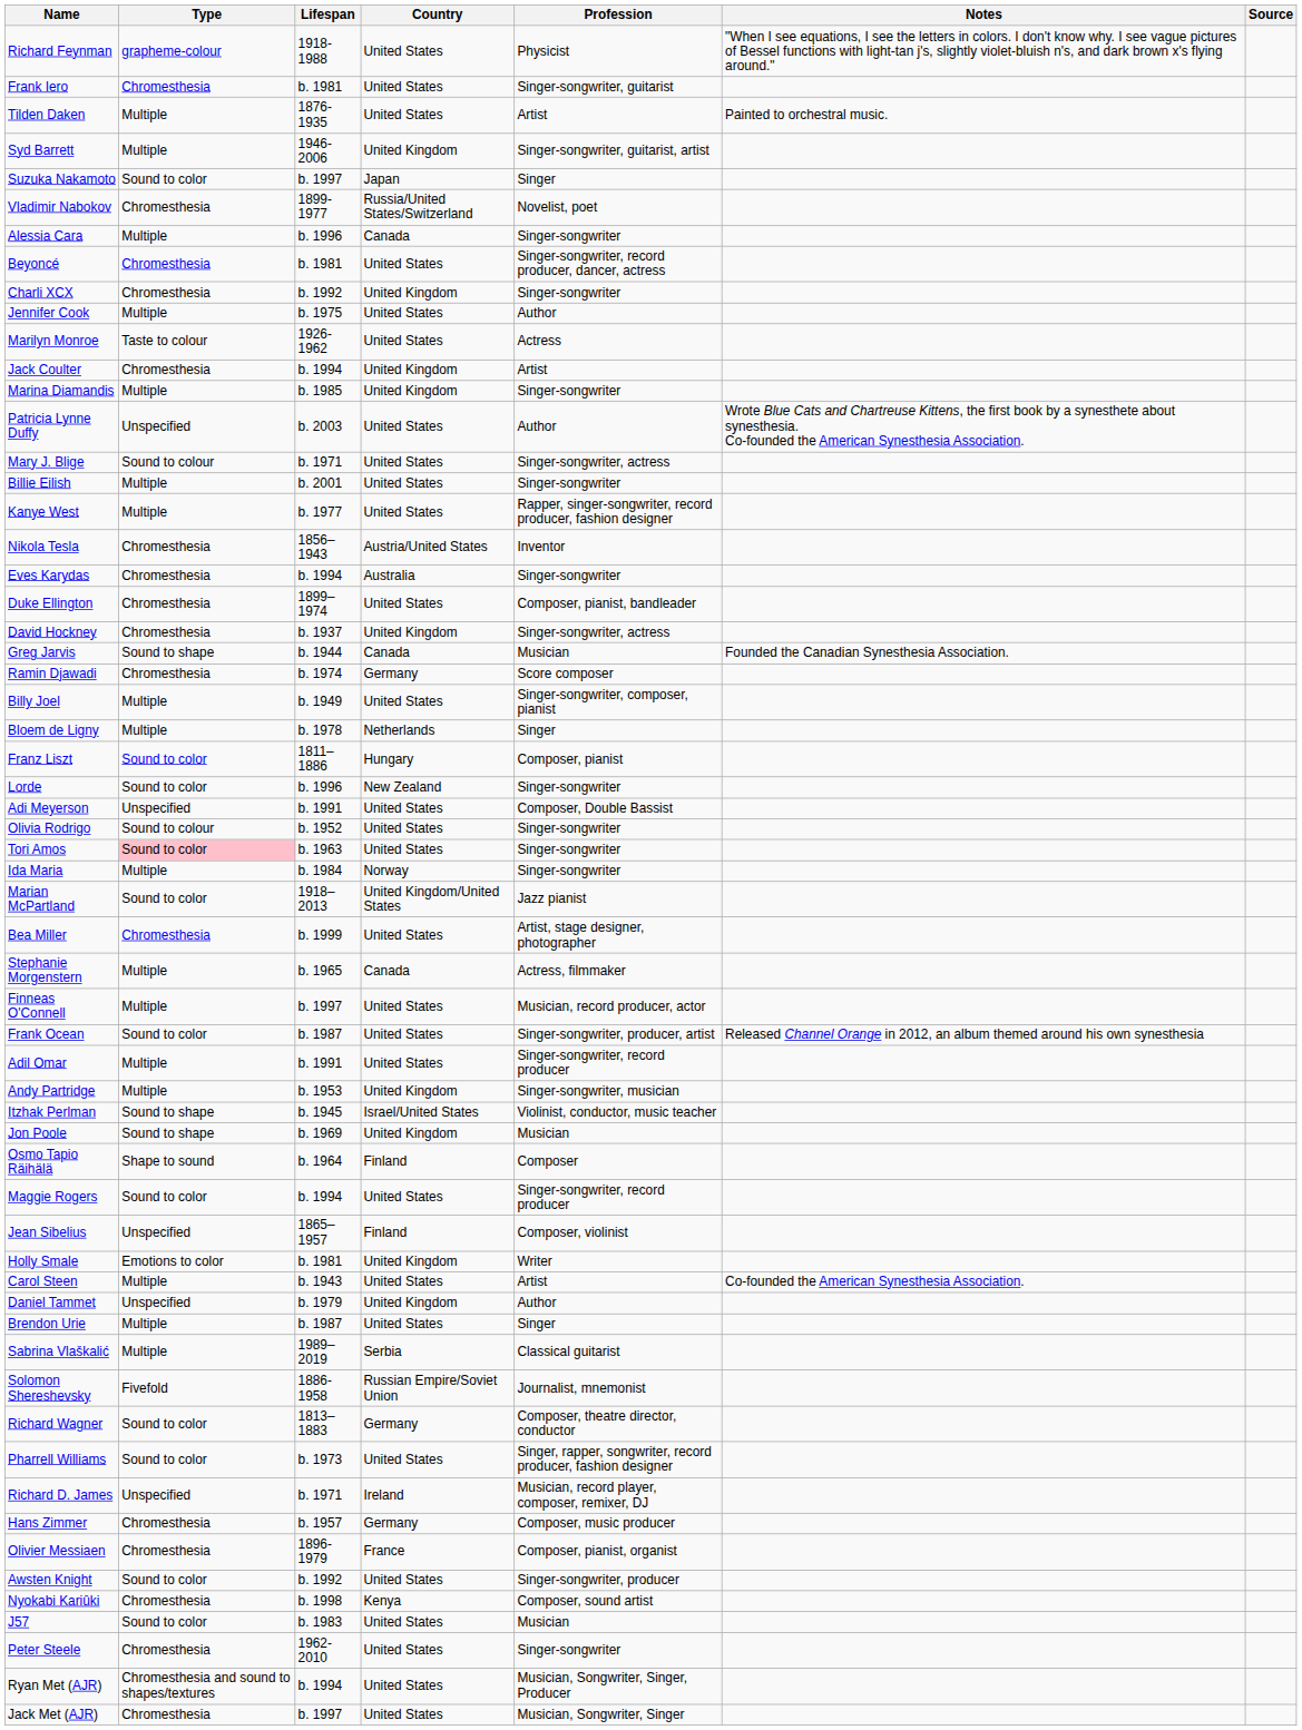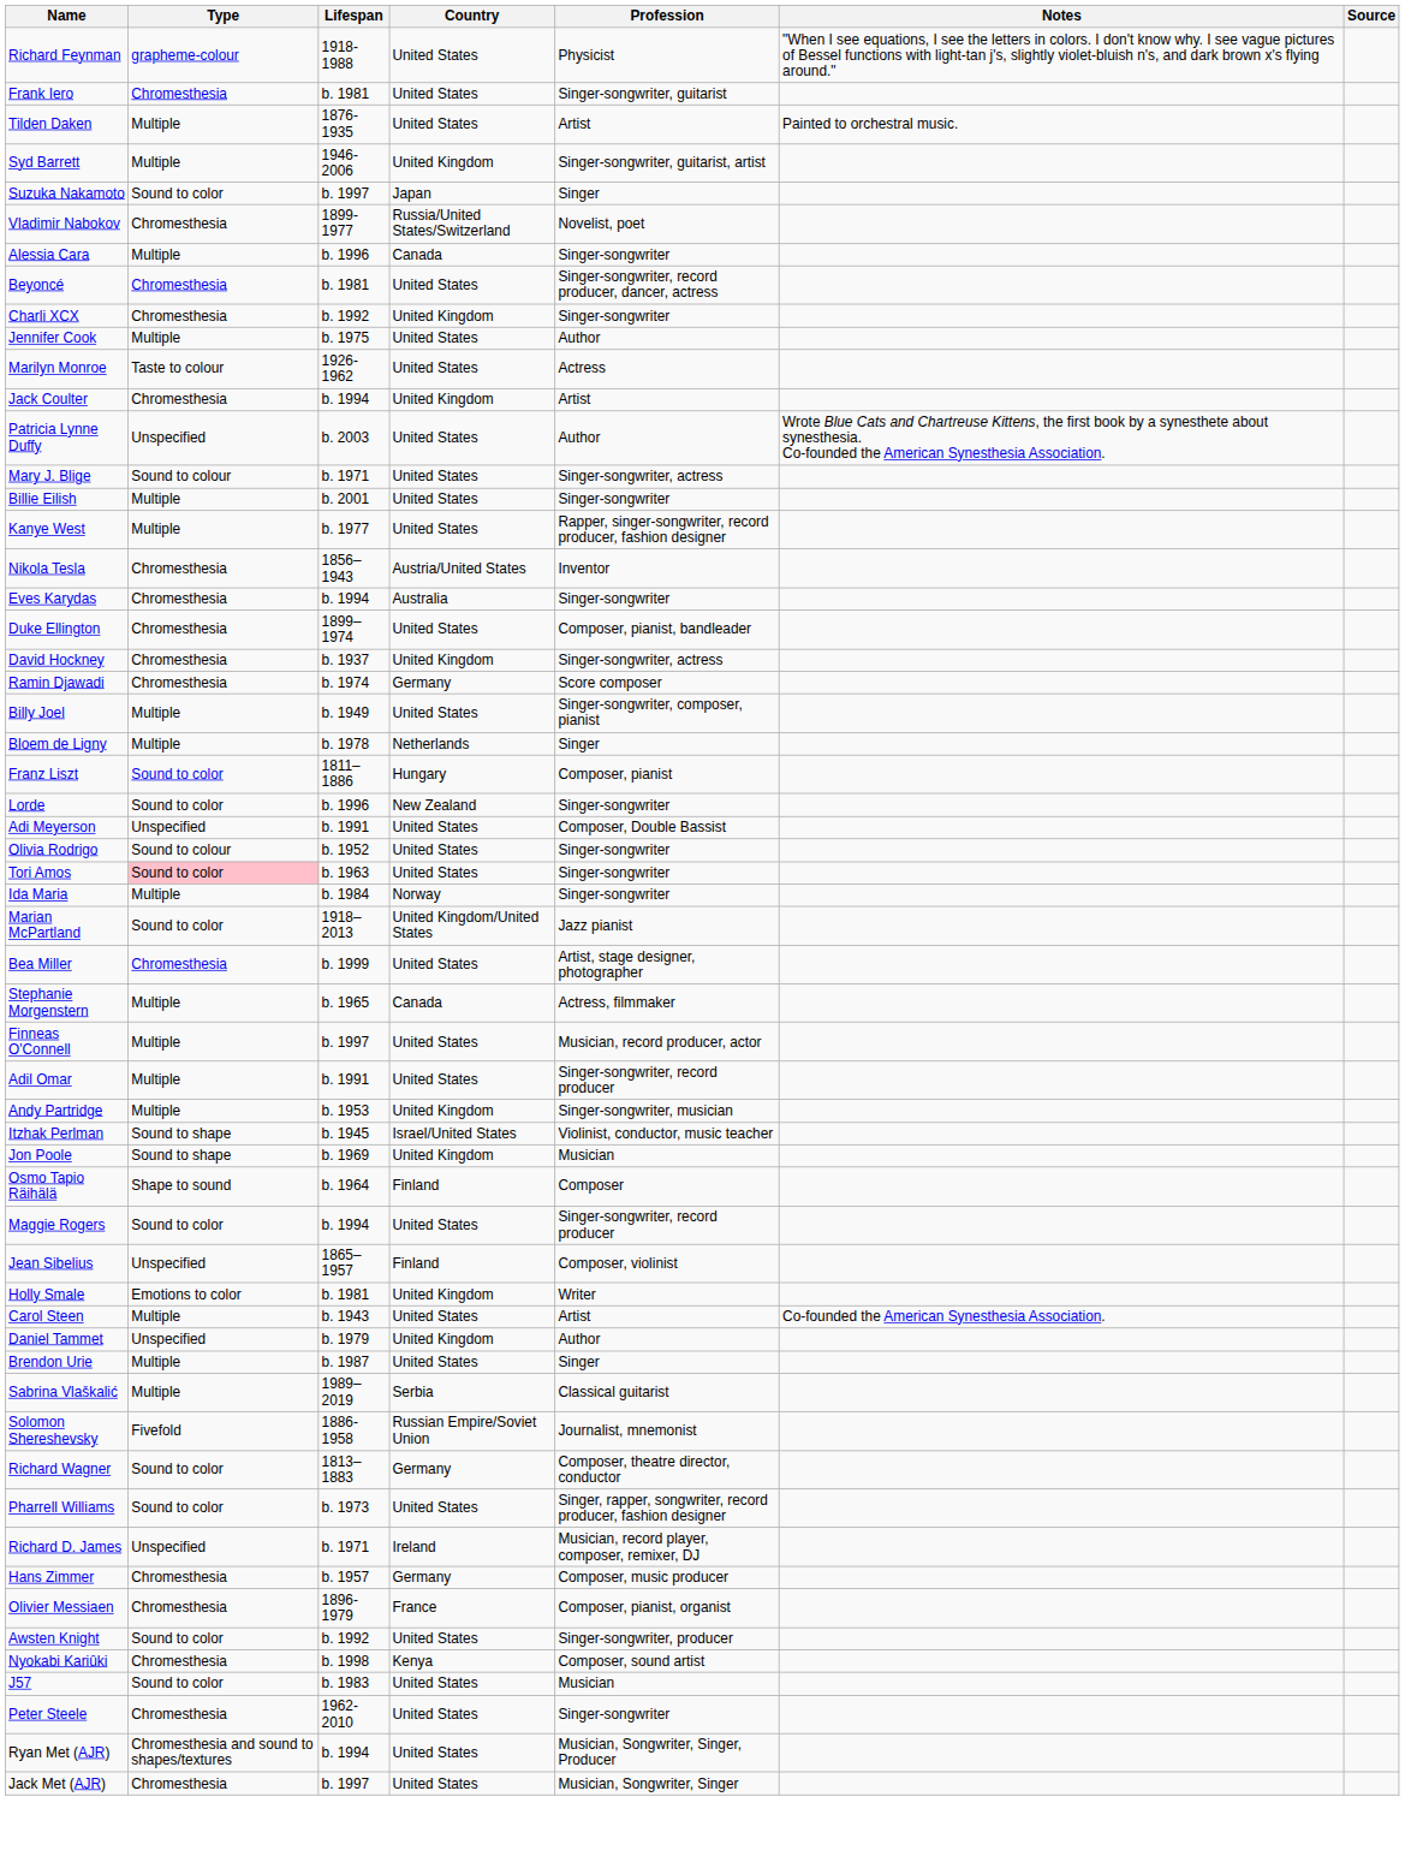- row: Marina Diamandis | Multiple | b. 1985 | United Kingdom | Singer-songwriter
- row: Greg Jarvis | Sound to shape | b. 1944 | Canada | Musician | Founded the Canadian Synesthesia Association.
- row: Frank Ocean | Sound to color | b. 1987 | United States | Singer-songwriter, producer, artist | Released Channel Orange in 2012, an album themed around his own synesthesia
